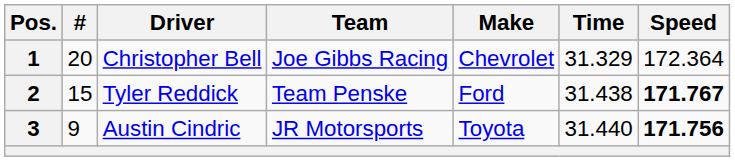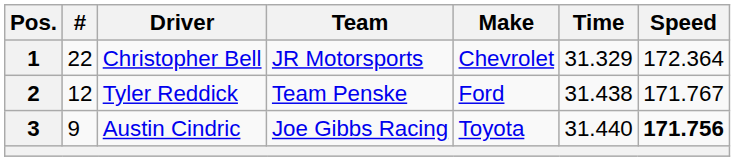1 | #: 20 -> 22
1 | Team: Joe Gibbs Racing -> JR Motorsports
2 | #: 15 -> 12
2 | Speed: bold -> normal
3 | Team: JR Motorsports -> Joe Gibbs Racing
